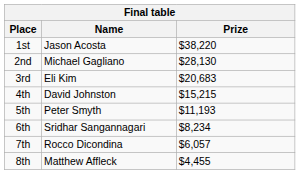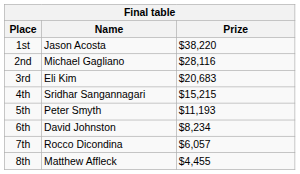2nd | Prize: $28,130 -> $28,116
4th | Name: David Johnston -> Sridhar Sangannagari
6th | Name: Sridhar Sangannagari -> David Johnston
